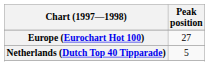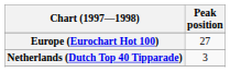Netherlands (Dutch Top 40 Tipparade) | Peak position: 5 -> 3
